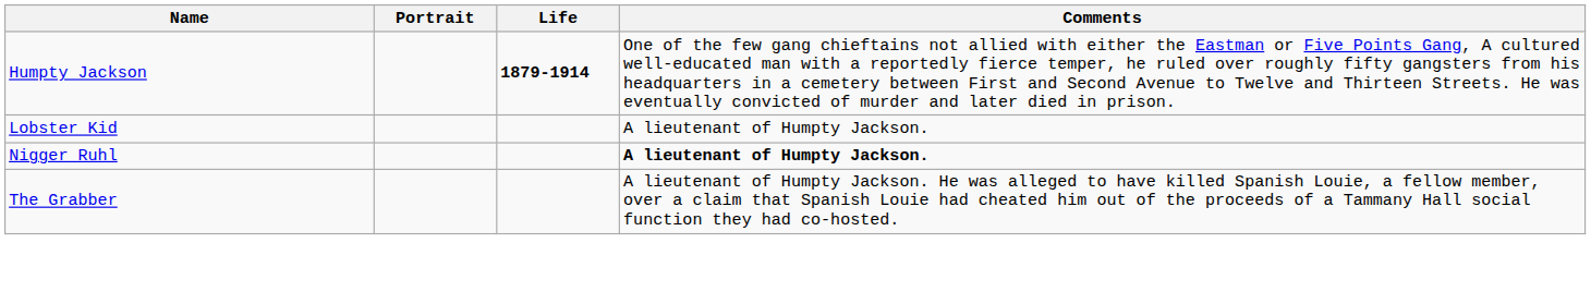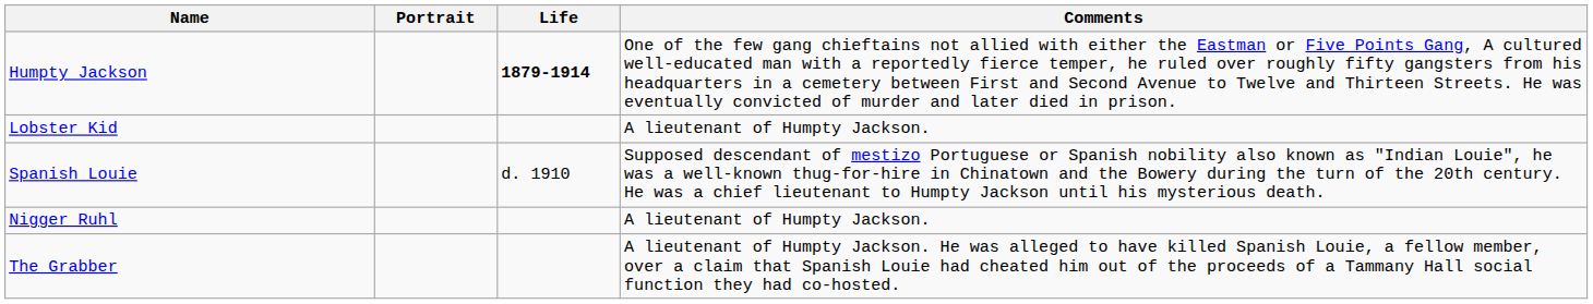+ row: Spanish Louie | d. 1910 | Supposed descendant of mestizo Portuguese or Spanish nobility also known as "Indian Louie", he was a well-known thug-for-hire in Chinatown and the Bowery during the turn of the 20th century. He was a chief lieutenant to Humpty Jackson until his mysterious death.
Nigger Ruhl | Comments: bold -> normal
